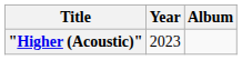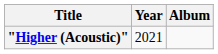"Higher (Acoustic)" | Year: 2023 -> 2021
